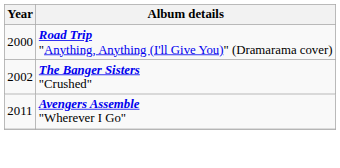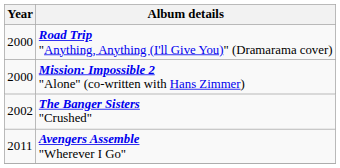+ row: 2000 | Mission: Impossible 2 "Alone" (co-written with Hans Zimmer)
